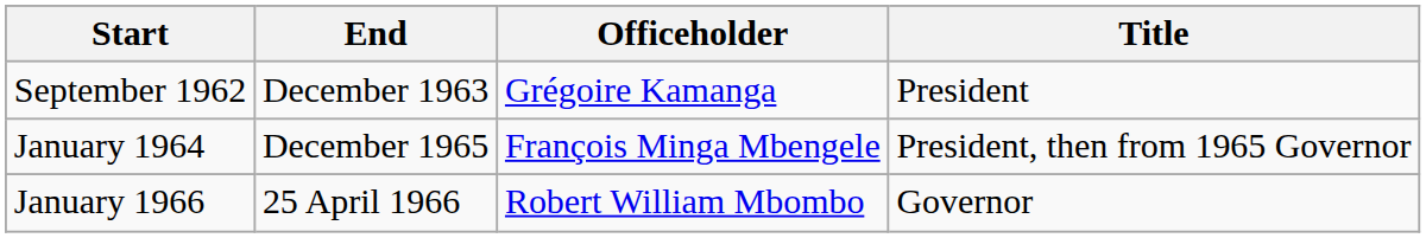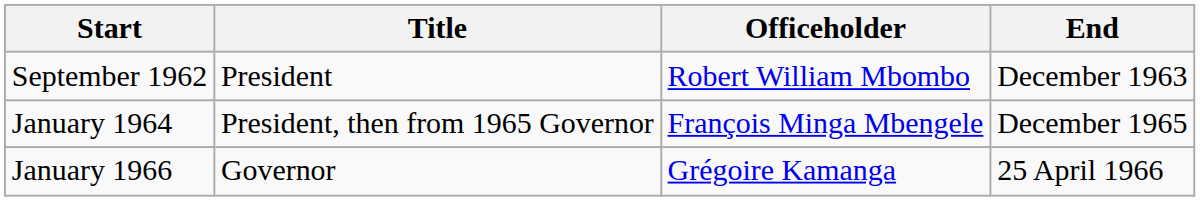columns swapped: End <-> Title
September 1962 | Officeholder: Grégoire Kamanga -> Robert William Mbombo
January 1966 | Officeholder: Robert William Mbombo -> Grégoire Kamanga
